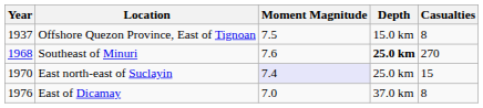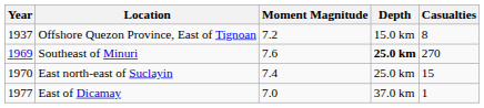Offshore Quezon Province, East of Tignoan | Moment Magnitude: 7.5 -> 7.2
Southeast of Minuri | Year: 1968 -> 1969
East north-east of Suclayin | Moment Magnitude: lavender background -> no background
East of Dicamay | Year: 1976 -> 1977
East of Dicamay | Casualties: 8 -> 1
